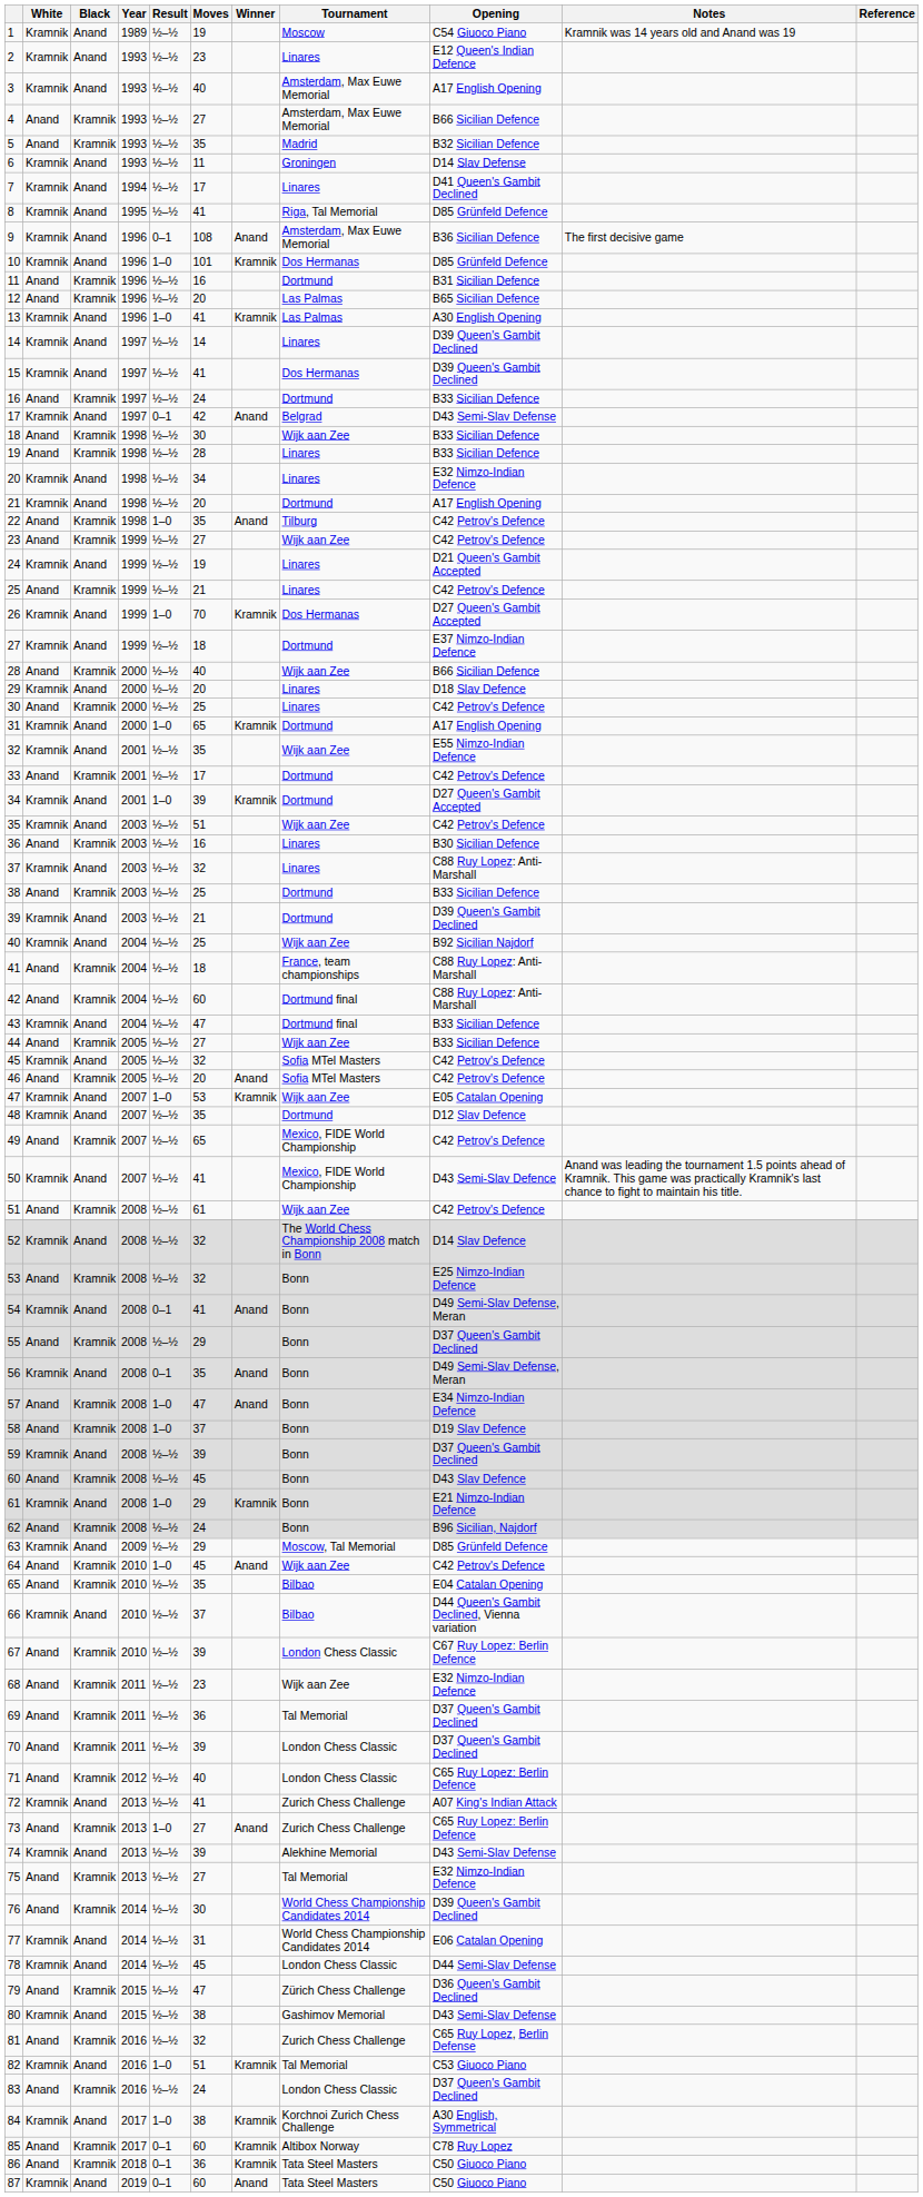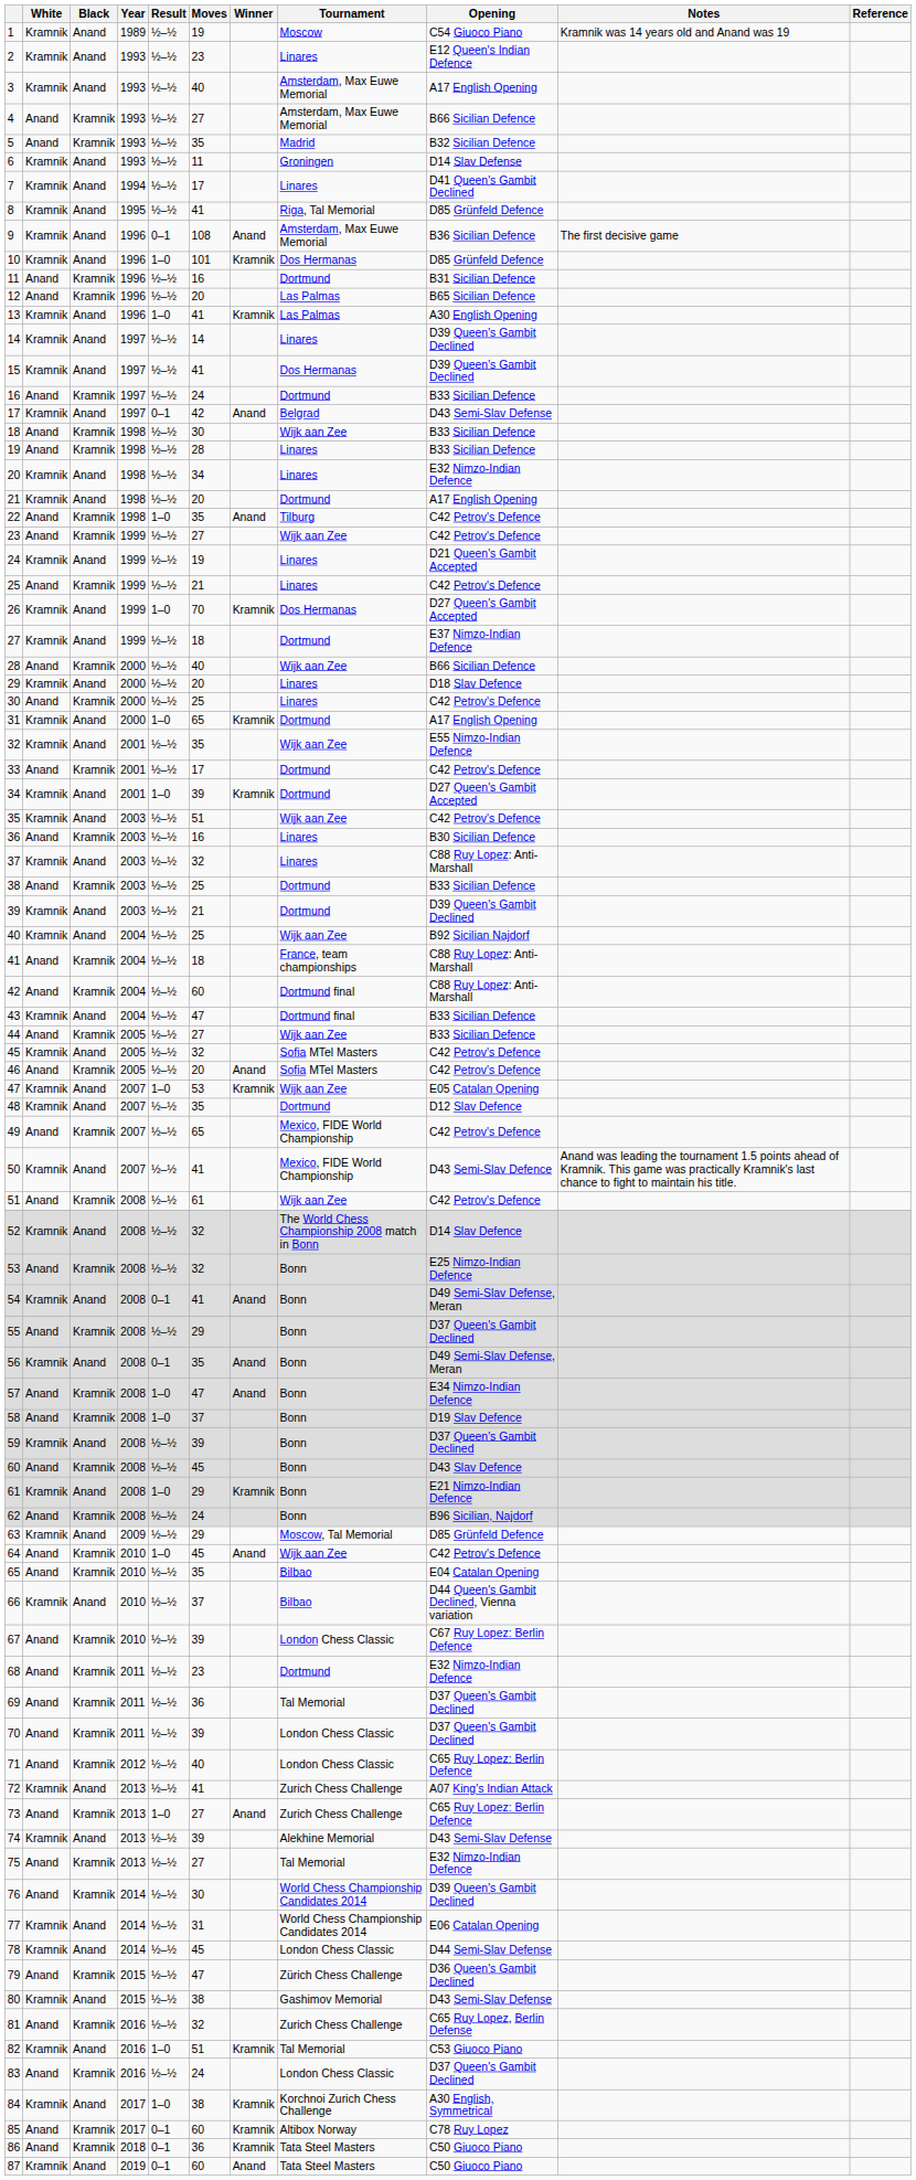68 | Tournament: Wijk aan Zee -> Dortmund
